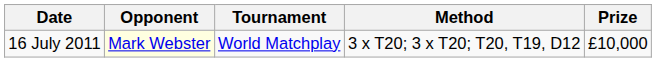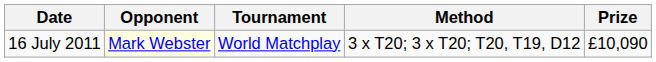16 July 2011 | Prize: £10,000 -> £10,090
